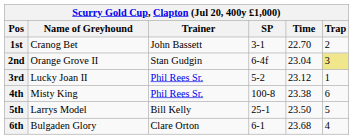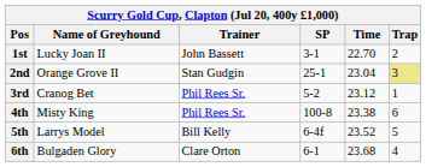1st | Name of Greyhound: Cranog Bet -> Lucky Joan II
2nd | SP: 6-4f -> 25-1
3rd | Name of Greyhound: Lucky Joan II -> Cranog Bet
5th | SP: 25-1 -> 6-4f
5th | Time: 23.50 -> 23.52
